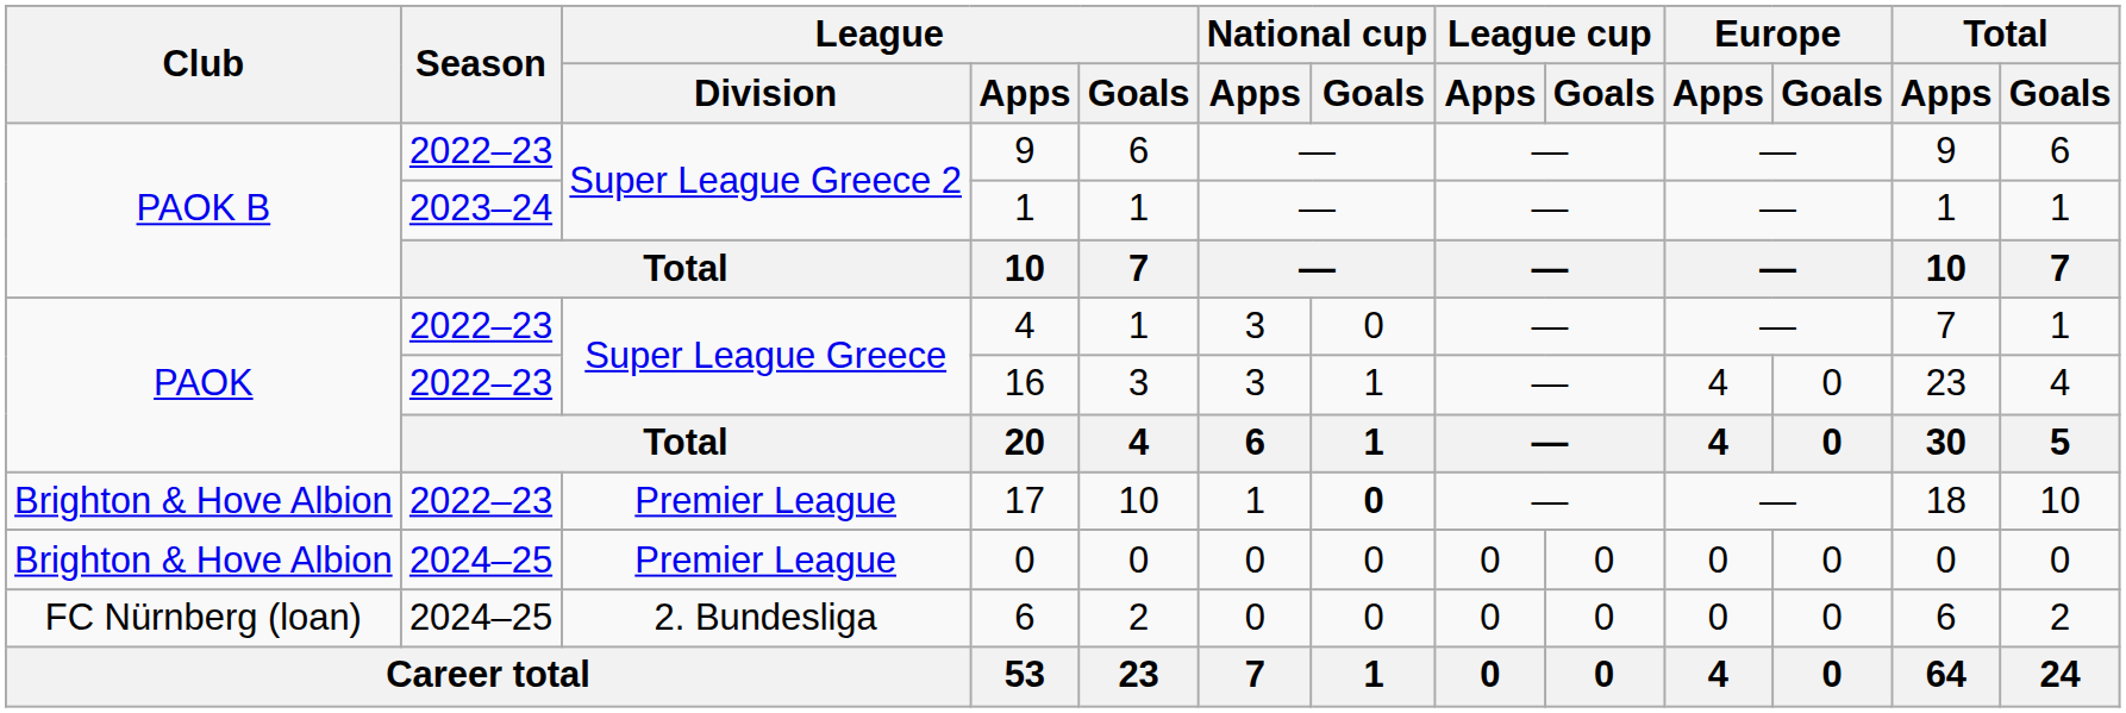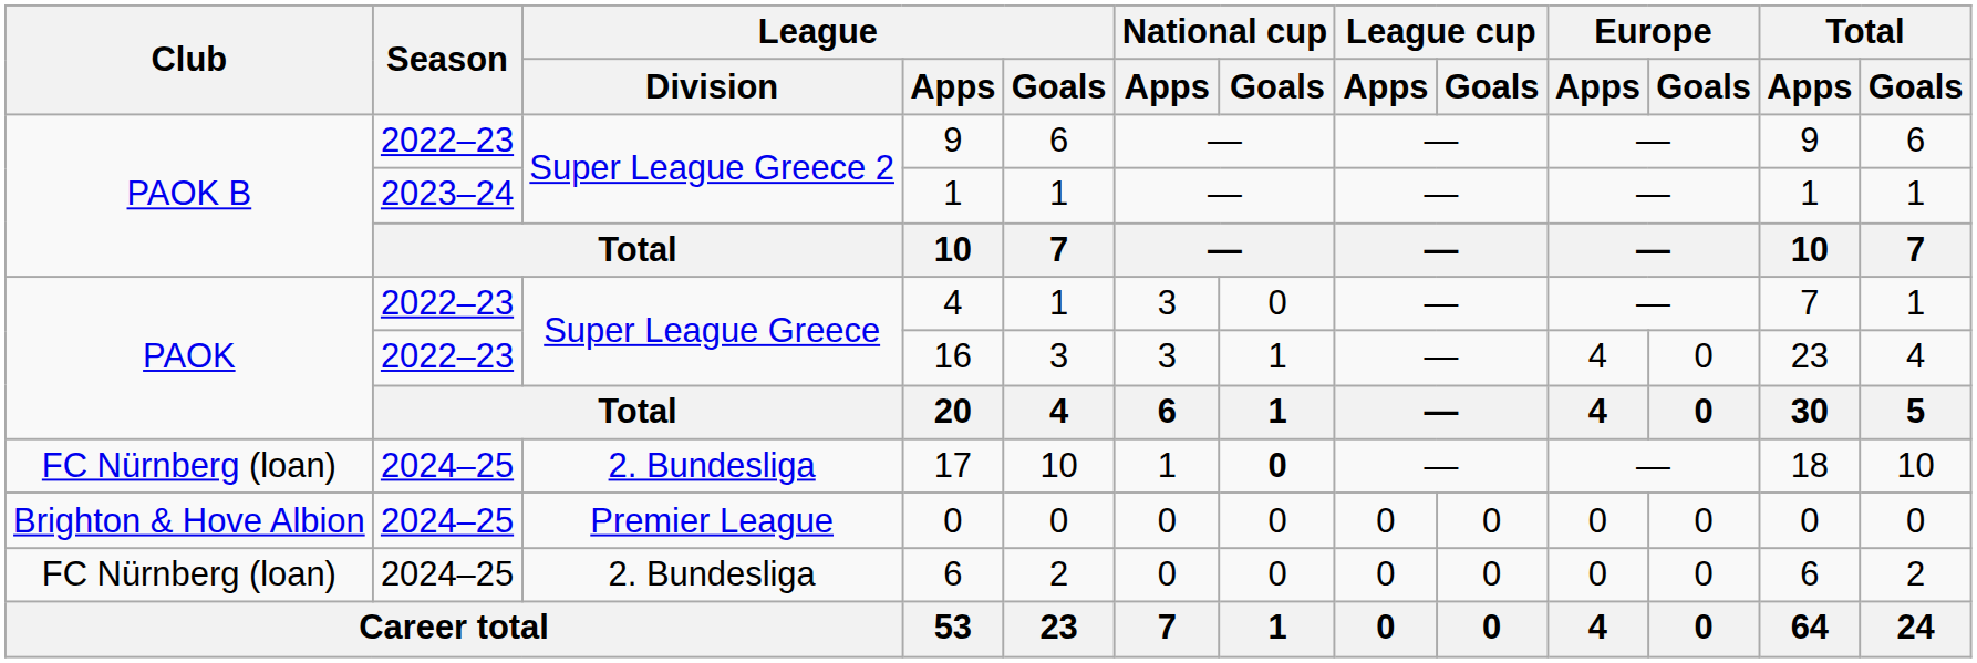17 | Club: Brighton & Hove Albion -> FC Nürnberg (loan)
17 | Season: 2022–23 -> 2024–25
17 | League / Division: Premier League -> 2. Bundesliga
